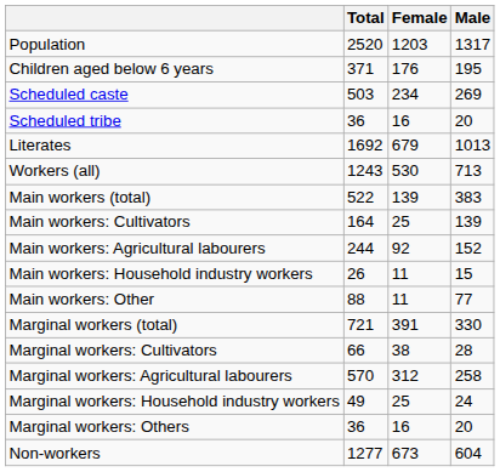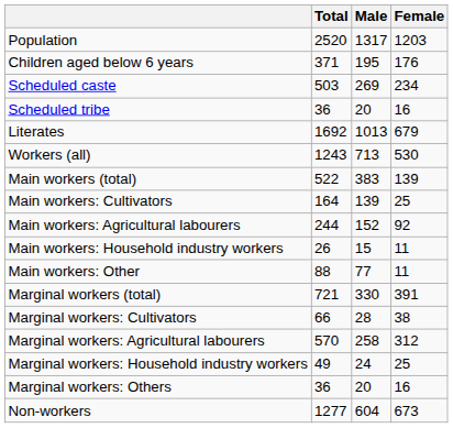columns swapped: Male <-> Female
